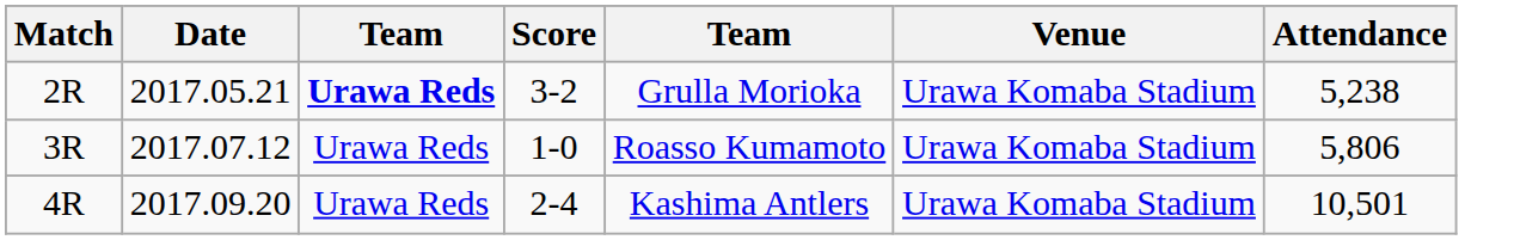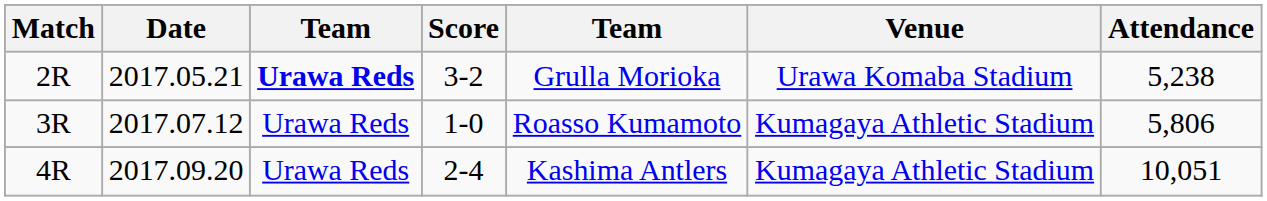3R | Venue: Urawa Komaba Stadium -> Kumagaya Athletic Stadium
4R | Venue: Urawa Komaba Stadium -> Kumagaya Athletic Stadium
4R | Attendance: 10,501 -> 10,051
